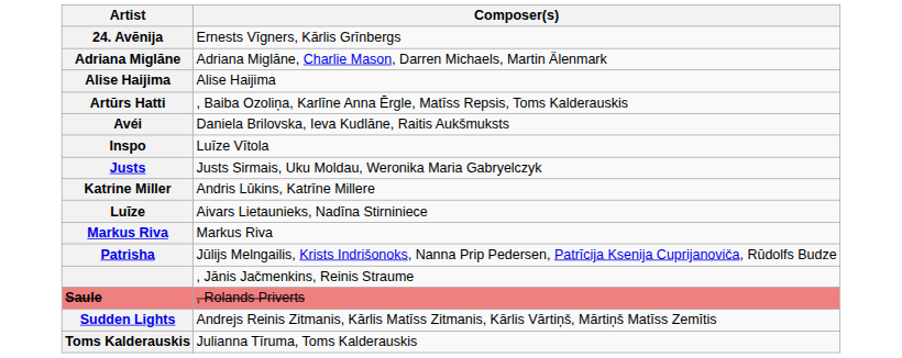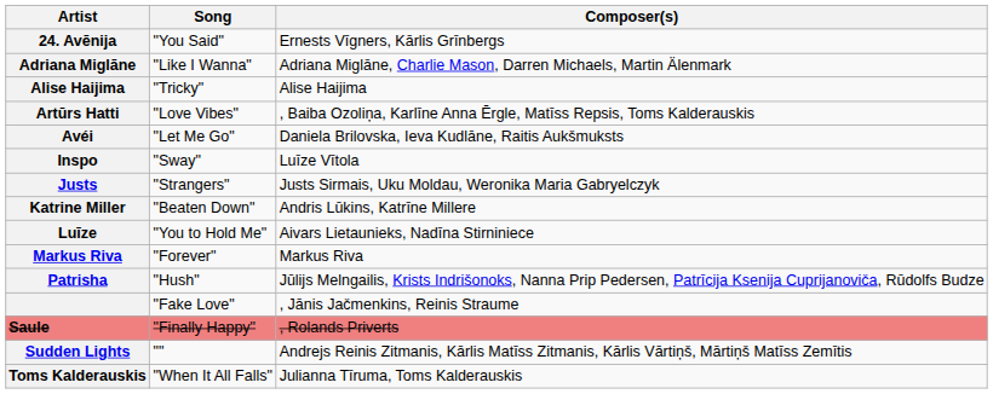+ column: Song | "You Said" | "Like I Wanna" | "Tricky" | "Love Vibes" | "Let Me Go" | "Sway" | "Strangers" | "Beaten Down" | "You to Hold Me" | "Forever" | "Hush" | "Fake Love" | "Finally Happy" | "" | "When It All Falls"
